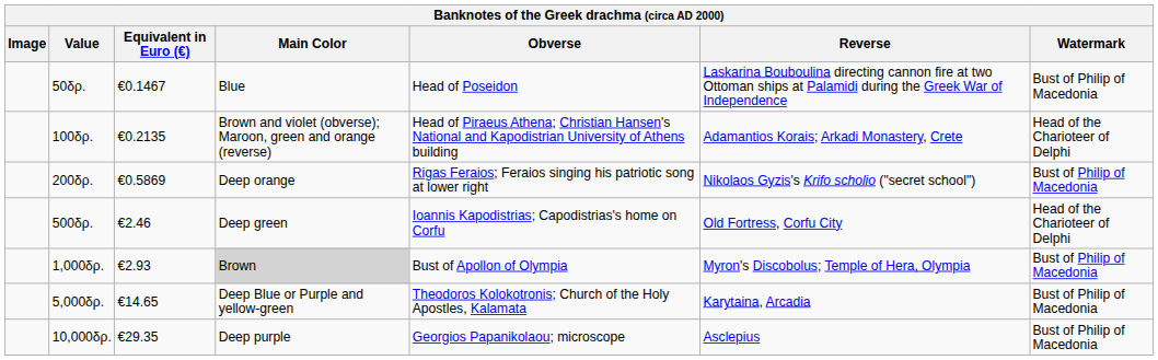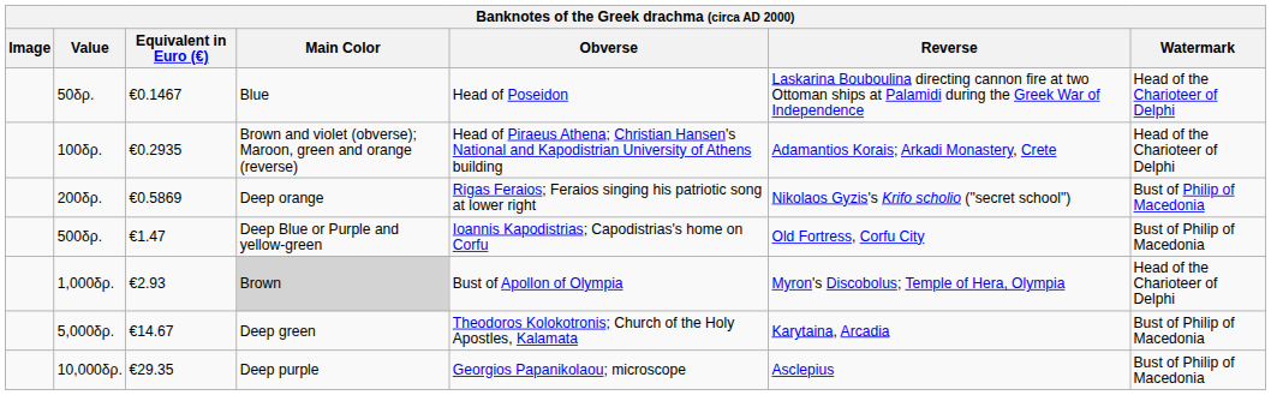50δρ. | Watermark: Bust of Philip of Macedonia -> Head of the Charioteer of Delphi
100δρ. | Equivalent in Euro (€): €0.2135 -> €0.2935
500δρ. | Equivalent in Euro (€): €2.46 -> €1.47
500δρ. | Main Color: Deep green -> Deep Blue or Purple and yellow-green
500δρ. | Watermark: Head of the Charioteer of Delphi -> Bust of Philip of Macedonia
1,000δρ. | Watermark: Bust of Philip of Macedonia -> Head of the Charioteer of Delphi
5,000δρ. | Equivalent in Euro (€): €14.65 -> €14.67
5,000δρ. | Main Color: Deep Blue or Purple and yellow-green -> Deep green
